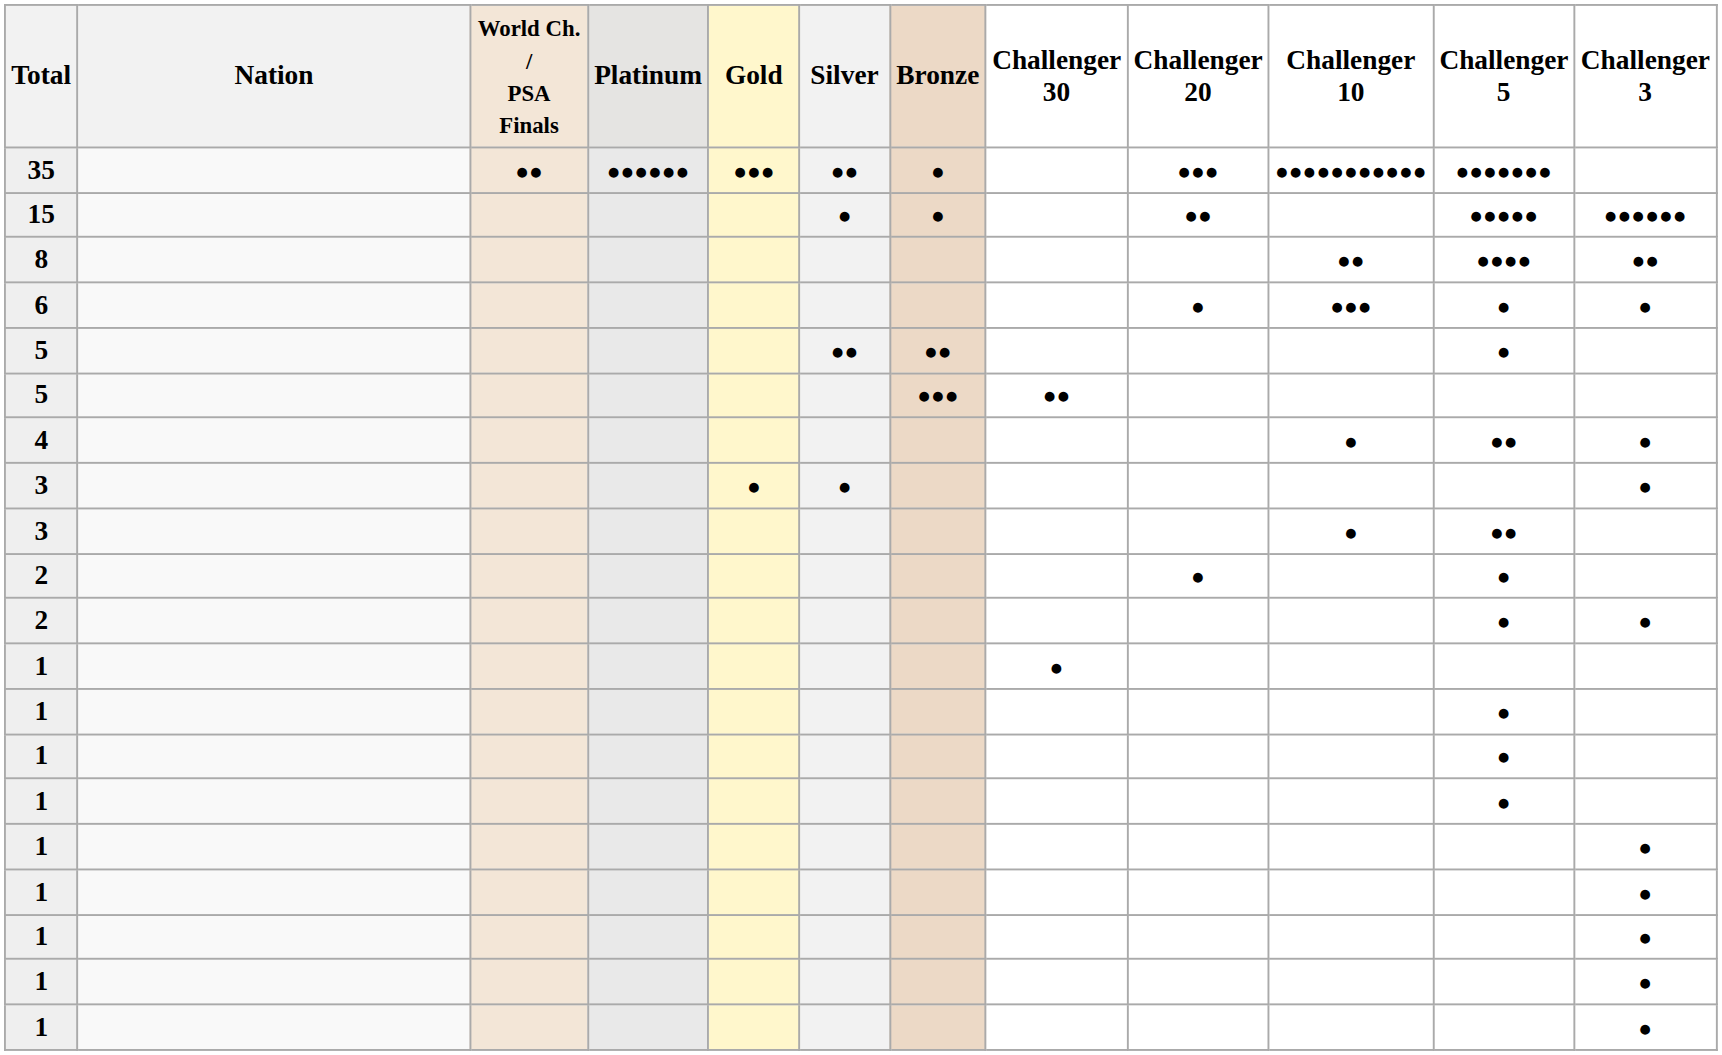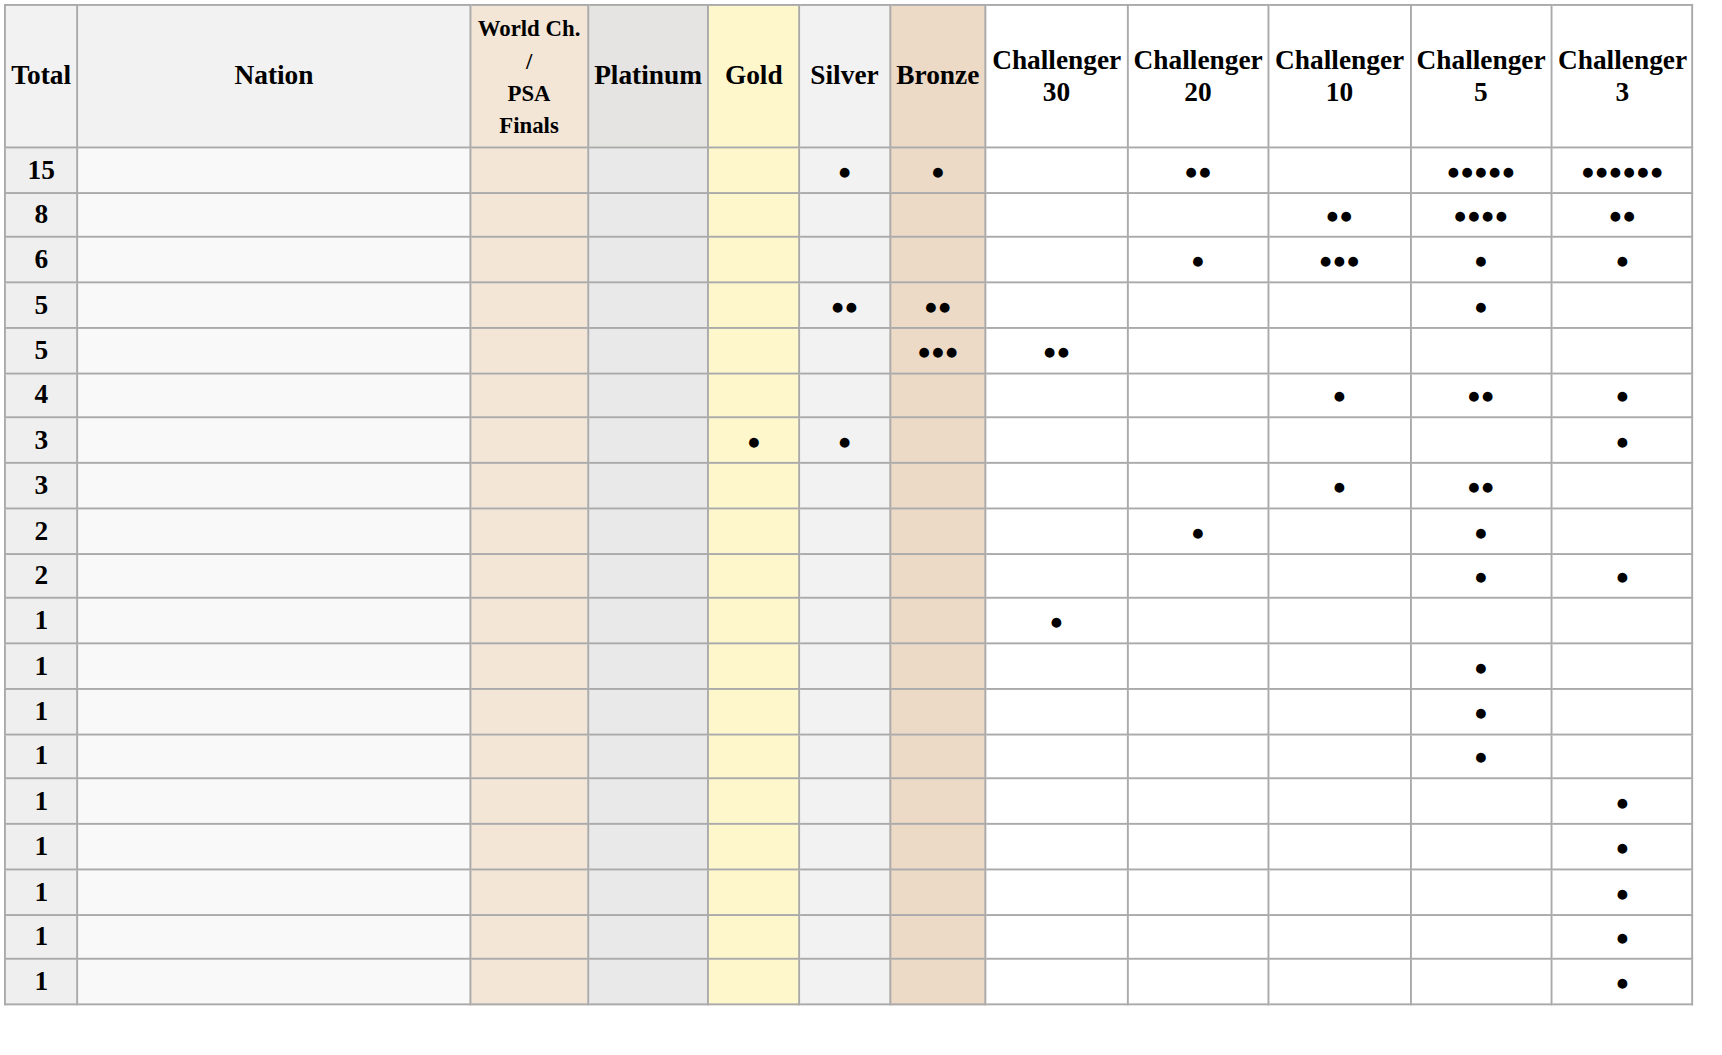- row: 35 | ●● | ●●●●●● | ●●● | ●● | ● | ●●● | ●●●●●●●●●●● | ●●●●●●●
